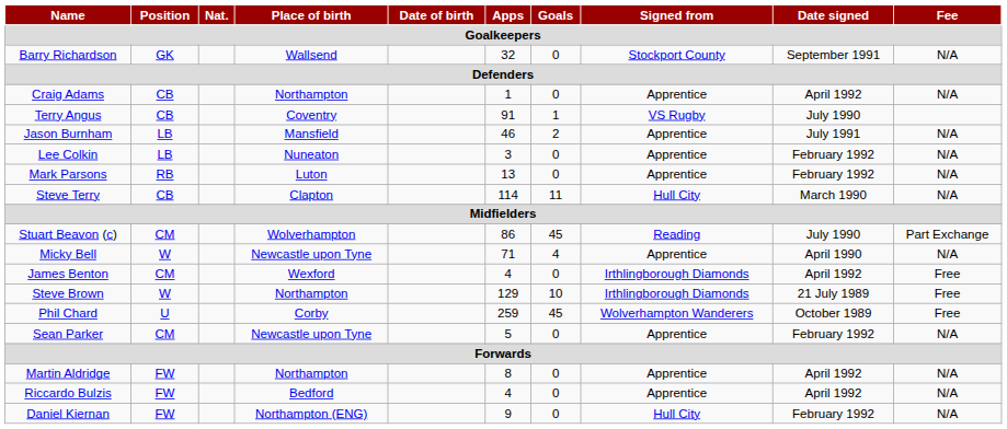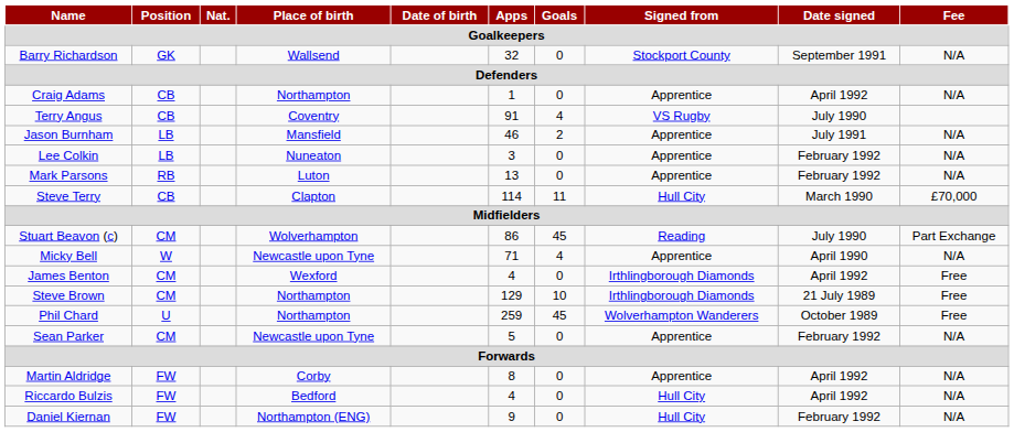Terry Angus | Goals: 1 -> 4
Steve Terry | Fee: N/A -> £70,000
Steve Brown | Position: W -> CM
Phil Chard | Place of birth: Corby -> Northampton
Martin Aldridge | Place of birth: Northampton -> Corby
Riccardo Bulzis | Signed from: Apprentice -> Hull City
